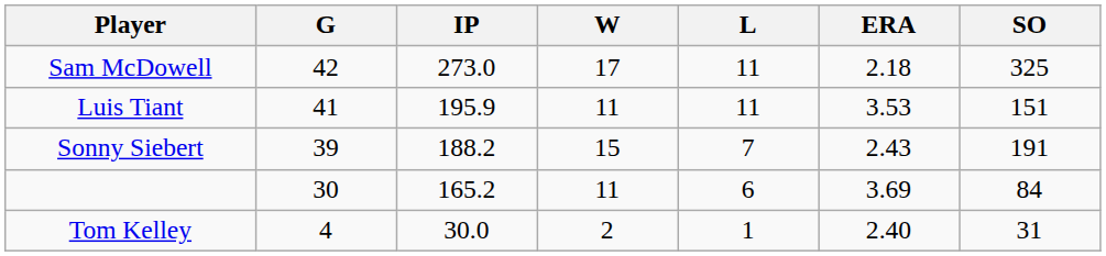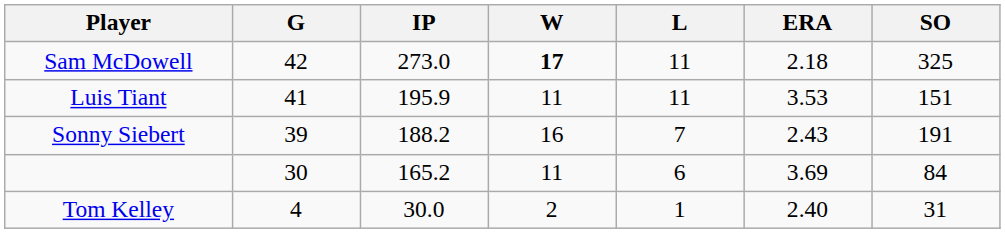Sam McDowell | W: normal -> bold
Sonny Siebert | W: 15 -> 16
